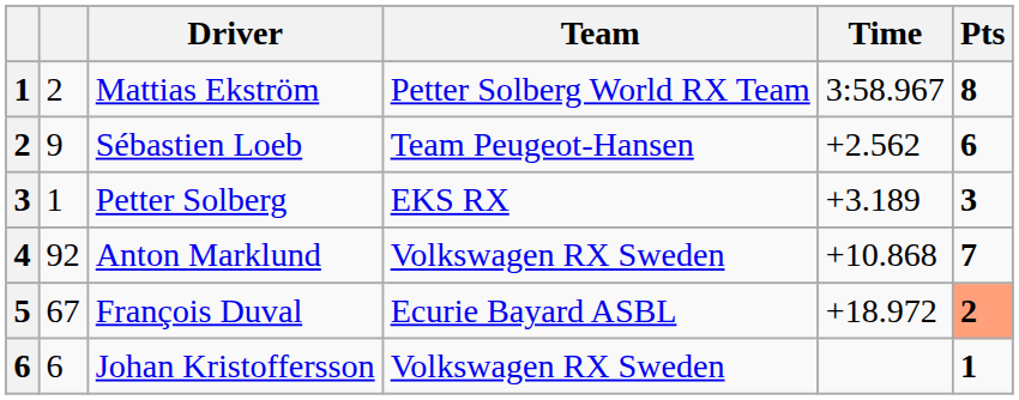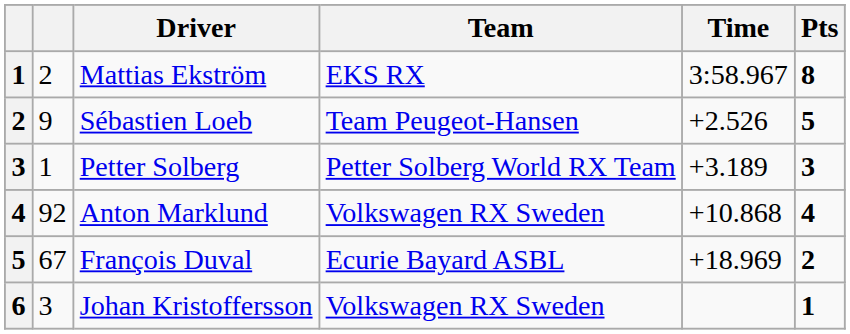Mattias Ekström | Team: Petter Solberg World RX Team -> EKS RX
Sébastien Loeb | Time: +2.562 -> +2.526
Sébastien Loeb | Pts: 6 -> 5
Petter Solberg | Team: EKS RX -> Petter Solberg World RX Team
Anton Marklund | Pts: 7 -> 4
François Duval | Time: +18.972 -> +18.969
François Duval | Pts: lightsalmon background -> no background
Johan Kristoffersson | column 2: 6 -> 3
